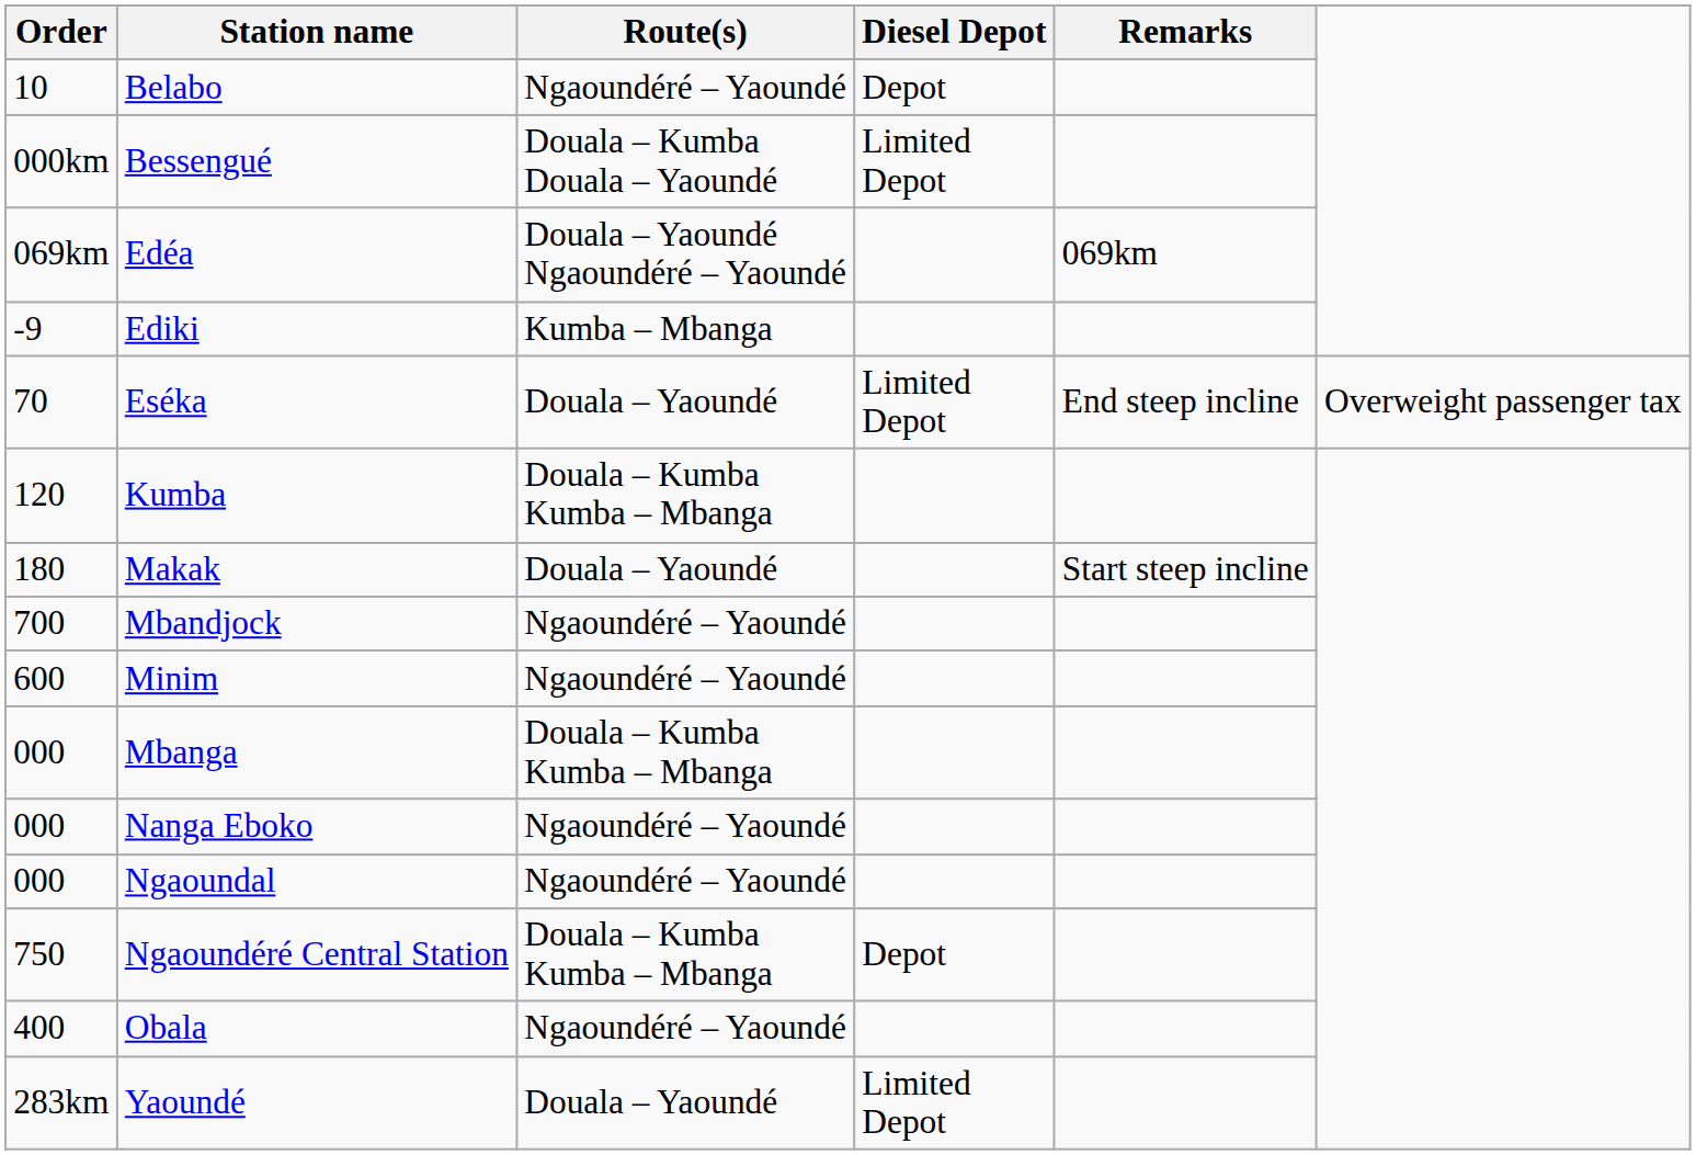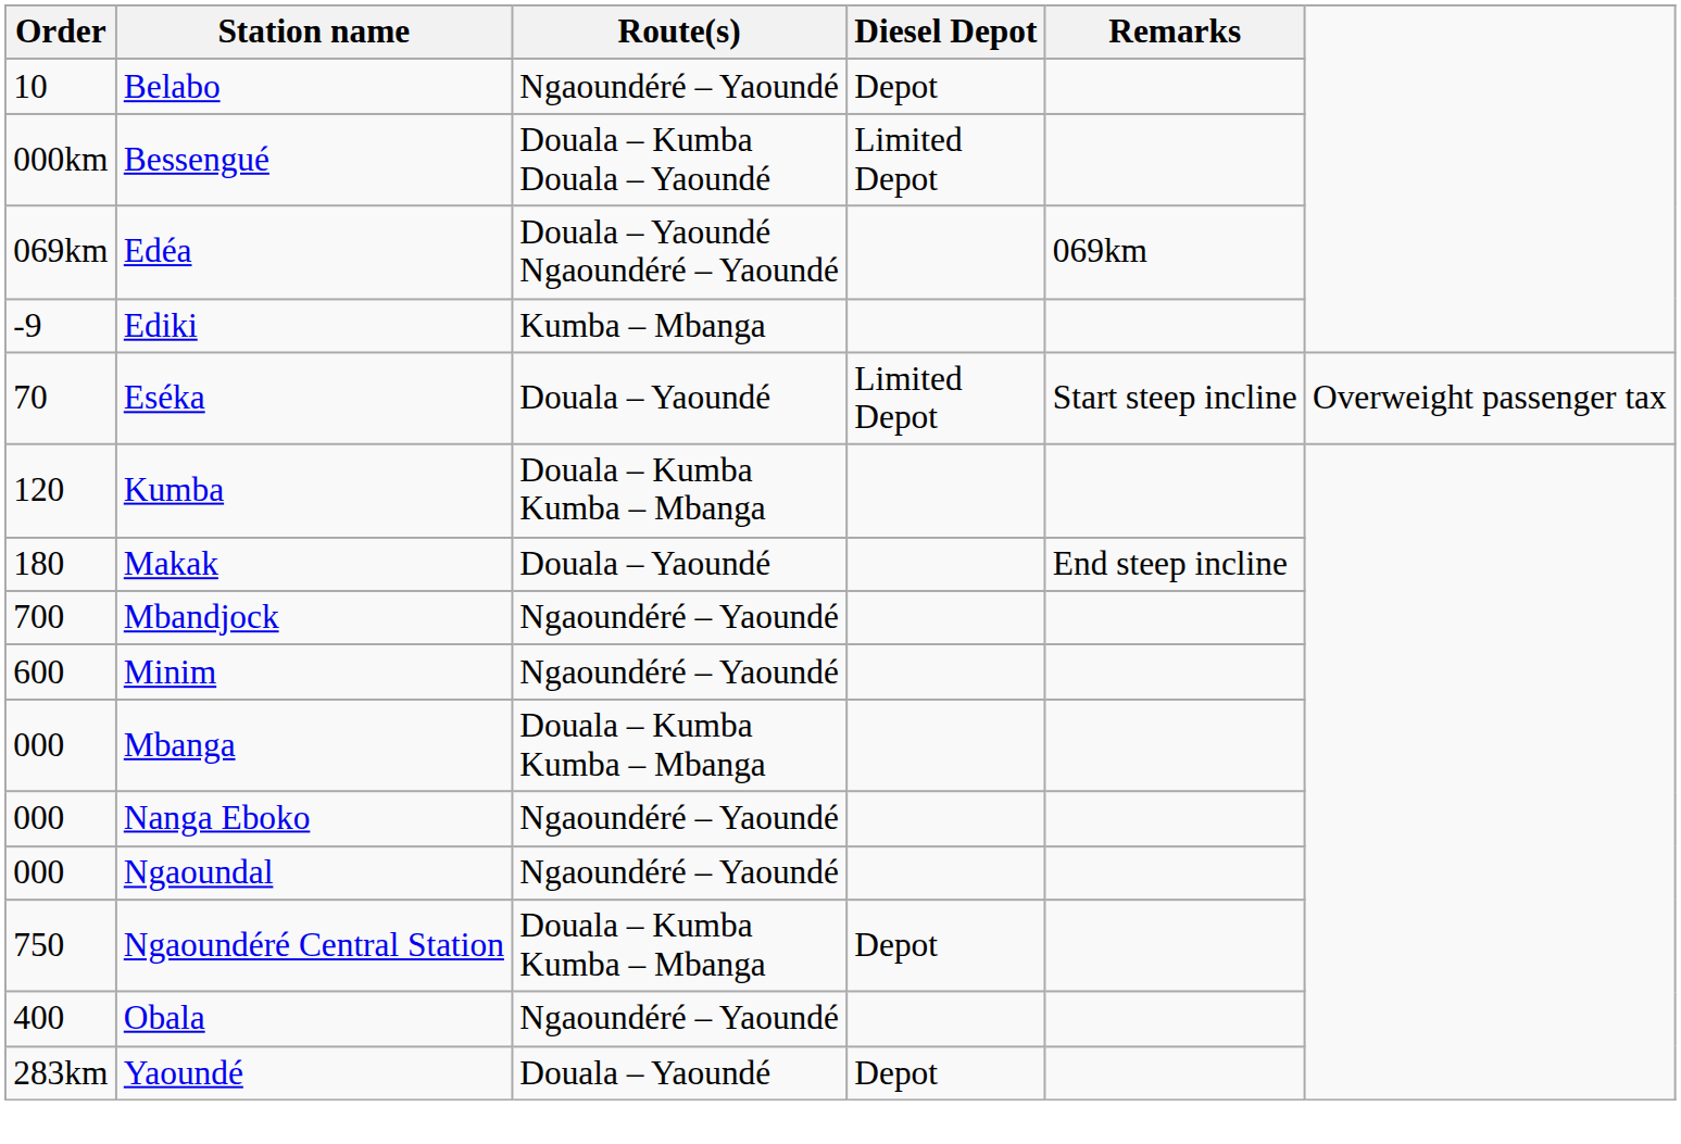Eséka | Remarks: End steep incline -> Start steep incline
Makak | Remarks: Start steep incline -> End steep incline
Yaoundé | Diesel Depot: Limited Depot -> Depot
